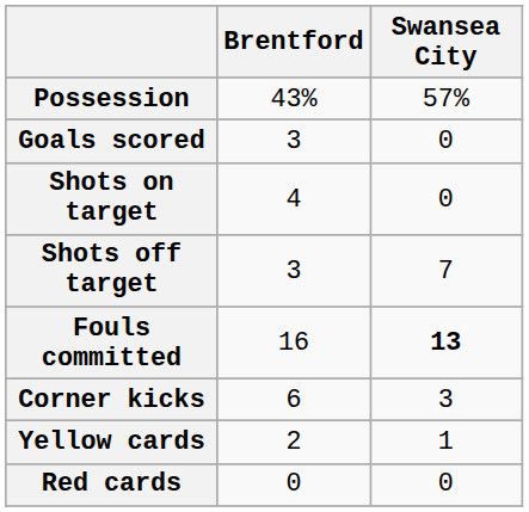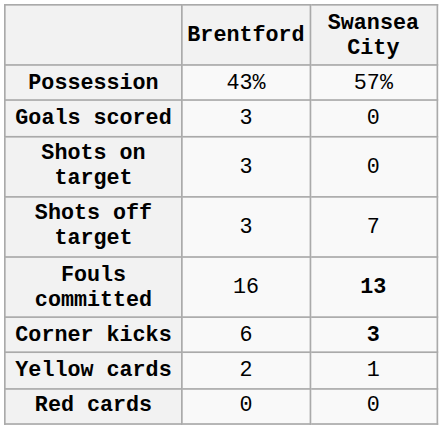Shots on target | Brentford: 4 -> 3
Corner kicks | Swansea City: normal -> bold
